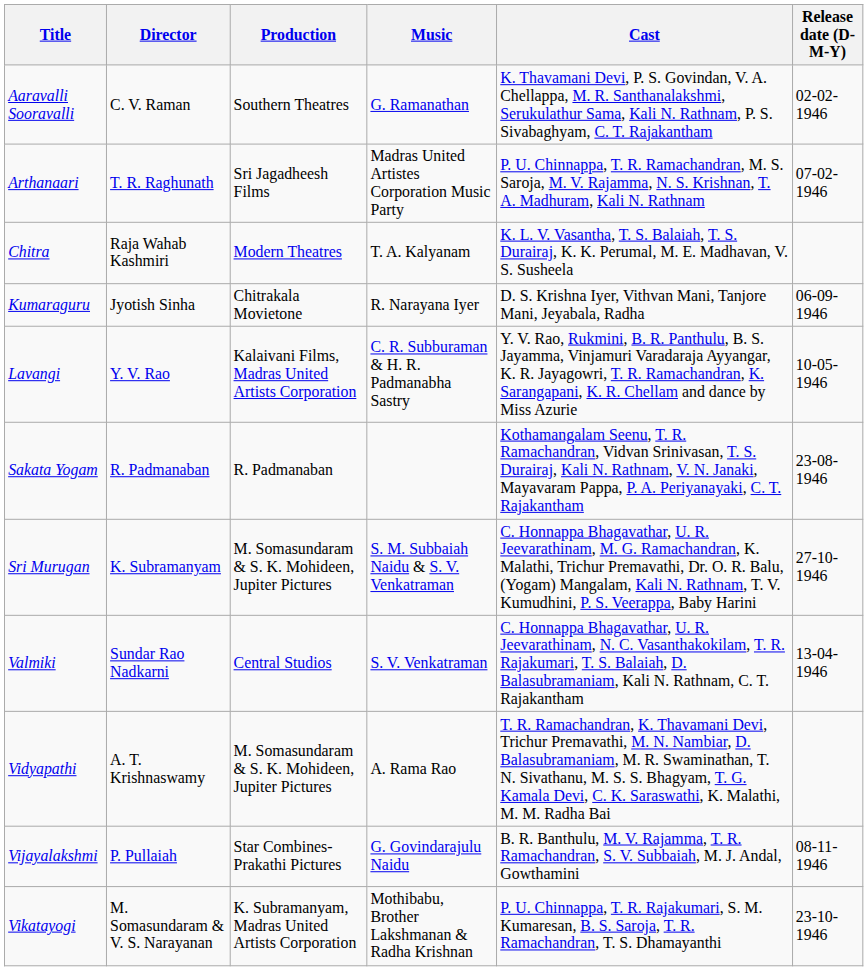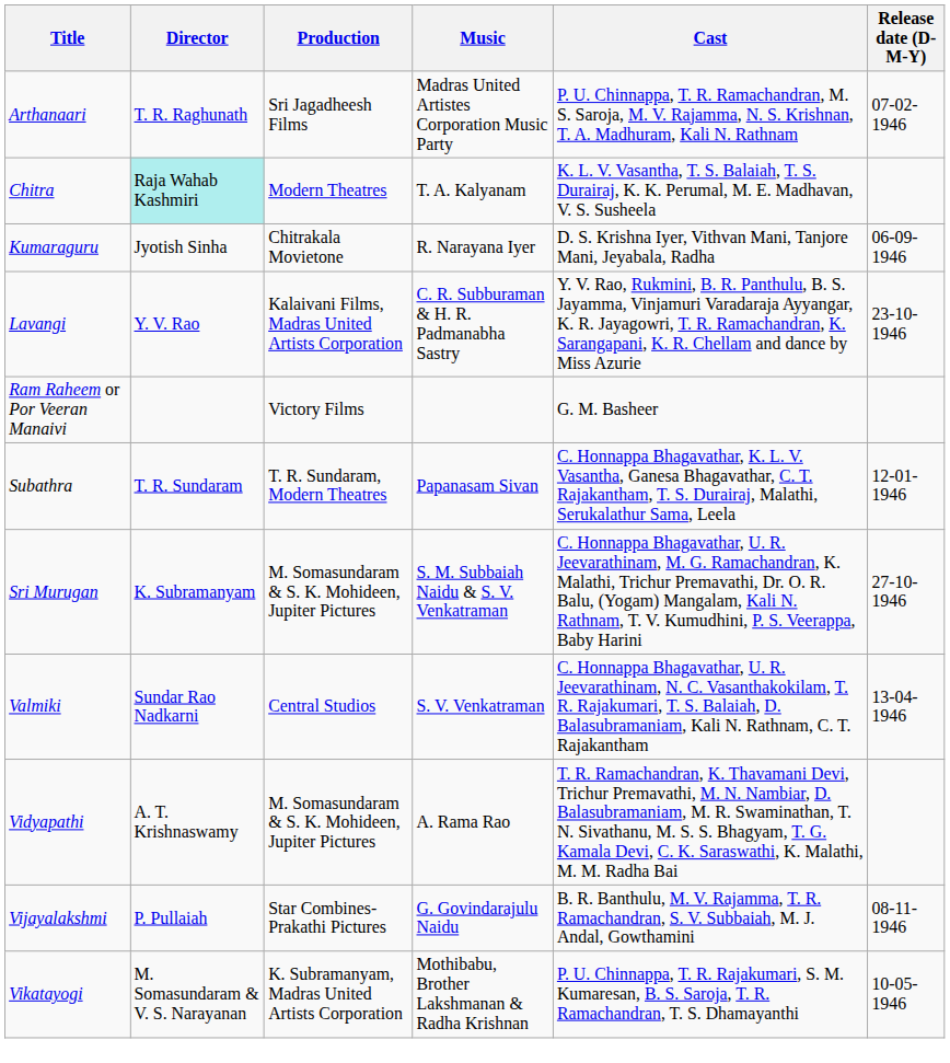- row: Aaravalli Sooravalli | C. V. Raman | Southern Theatres | G. Ramanathan | K. Thavamani Devi, P. S. Govindan, V. A. Chellappa, M. R. Santhanalakshmi, Serukulathur Sama, Kali N. Rathnam, P. S. Sivabaghyam, C. T. Rajakantham | 02-02-1946
Chitra | Director: no background -> paleturquoise background
Lavangi | Release date (D-M-Y): 10-05-1946 -> 23-10-1946
+ row: Ram Raheem or Por Veeran Manaivi | Victory Films | G. M. Basheer
- row: Sakata Yogam | R. Padmanaban | R. Padmanaban | Kothamangalam Seenu, T. R. Ramachandran, Vidvan Srinivasan, T. S. Durairaj, Kali N. Rathnam, V. N. Janaki, Mayavaram Pappa, P. A. Periyanayaki, C. T. Rajakantham | 23-08-1946
+ row: Subathra | T. R. Sundaram | T. R. Sundaram, Modern Theatres | Papanasam Sivan | C. Honnappa Bhagavathar, K. L. V. Vasantha, Ganesa Bhagavathar, C. T. Rajakantham, T. S. Durairaj, Malathi, Serukalathur Sama, Leela | 12-01-1946
Vikatayogi | Release date (D-M-Y): 23-10-1946 -> 10-05-1946
